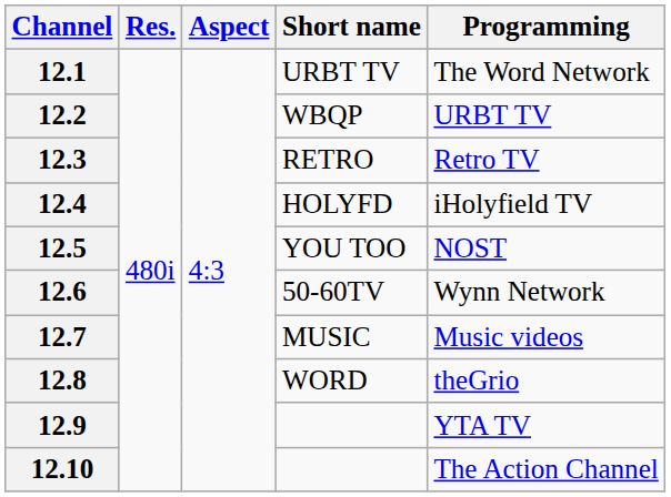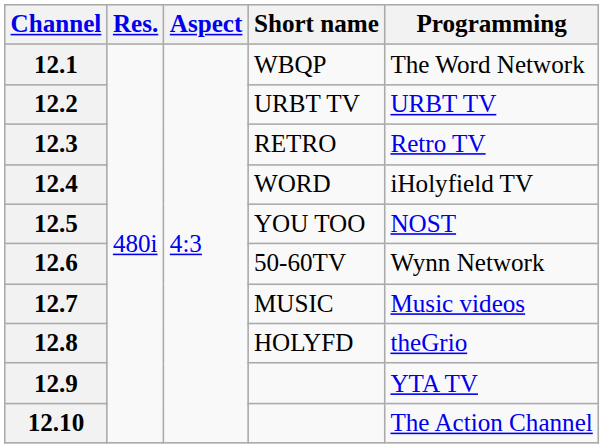12.1 | Short name: URBT TV -> WBQP
12.2 | Short name: WBQP -> URBT TV
12.4 | Short name: HOLYFD -> WORD
12.8 | Short name: WORD -> HOLYFD
